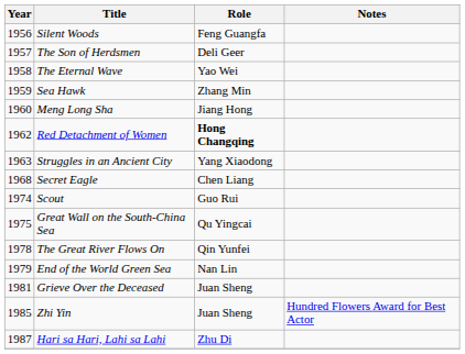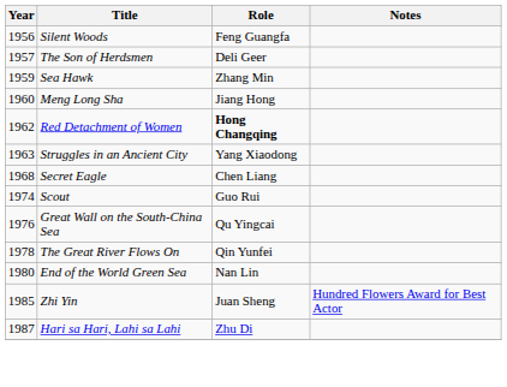- row: 1958 | The Eternal Wave | Yao Wei
Great Wall on the South-China Sea | Year: 1975 -> 1976
End of the World Green Sea | Year: 1979 -> 1980
- row: 1981 | Grieve Over the Deceased | Juan Sheng
